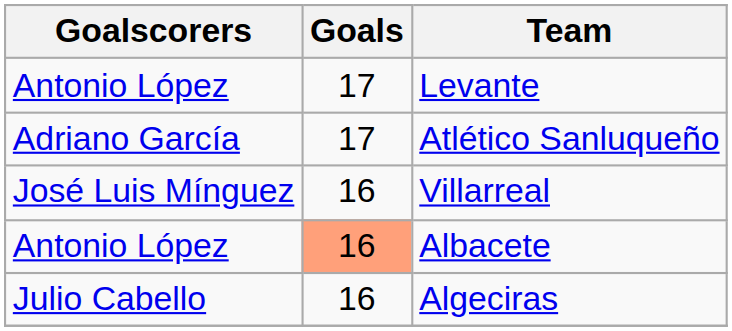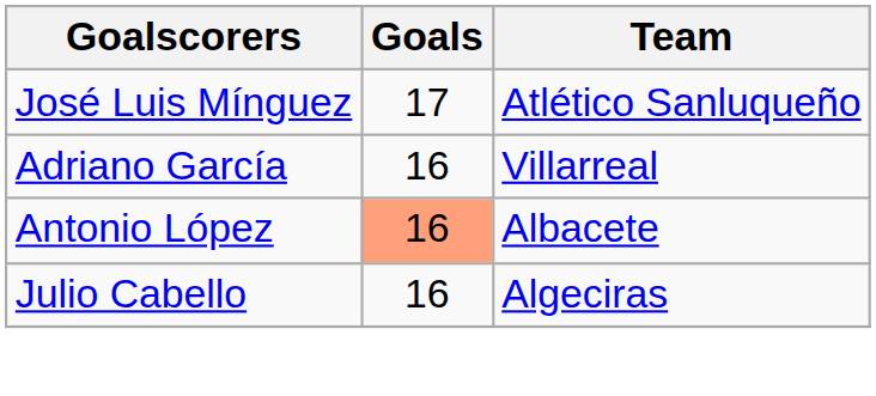- row: Antonio López | 17 | Levante
Atlético Sanluqueño | Goalscorers: Adriano García -> José Luis Mínguez
Villarreal | Goalscorers: José Luis Mínguez -> Adriano García
